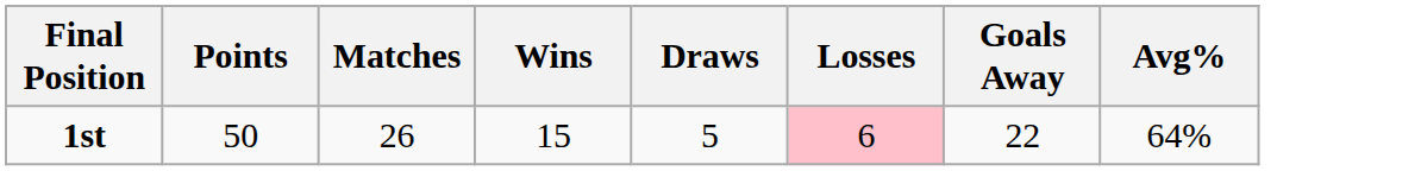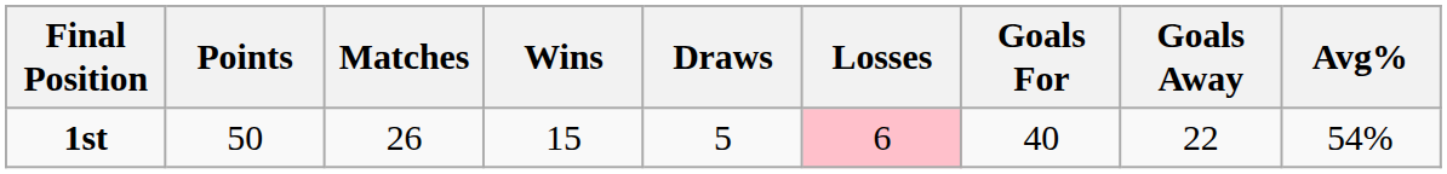+ column: Goals For | 40
1st | Avg%: 64% -> 54%
